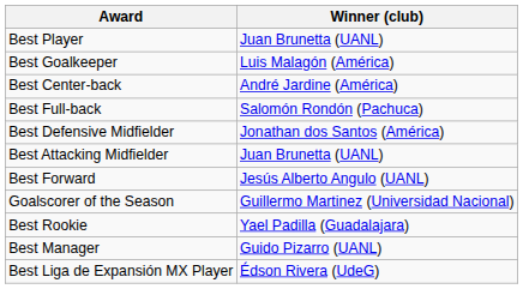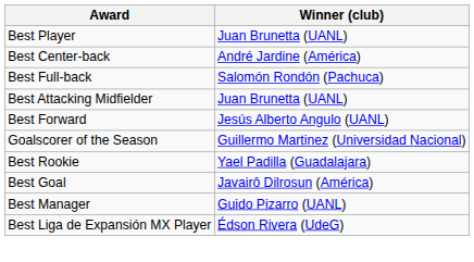- row: Best Goalkeeper | Luis Malagón (América)
- row: Best Defensive Midfielder | Jonathan dos Santos (América)
+ row: Best Goal | Javairô Dilrosun (América)
